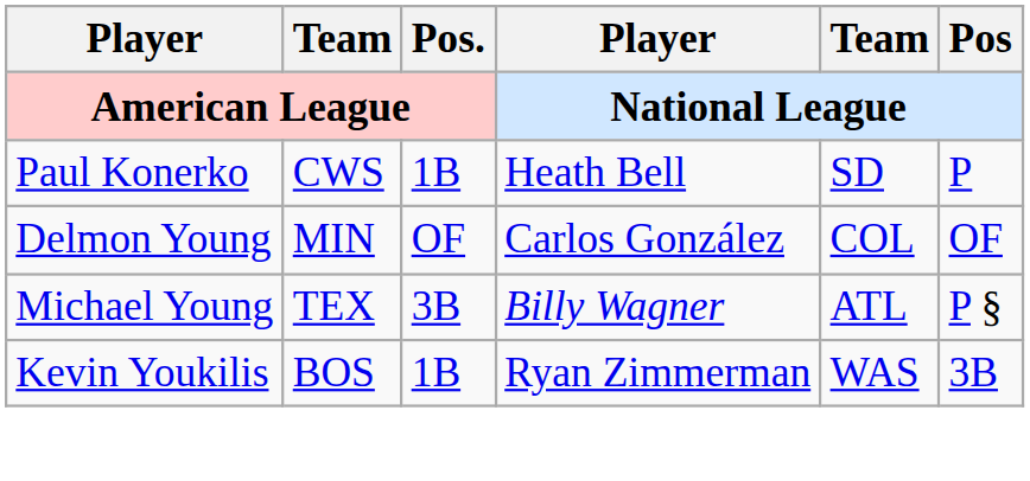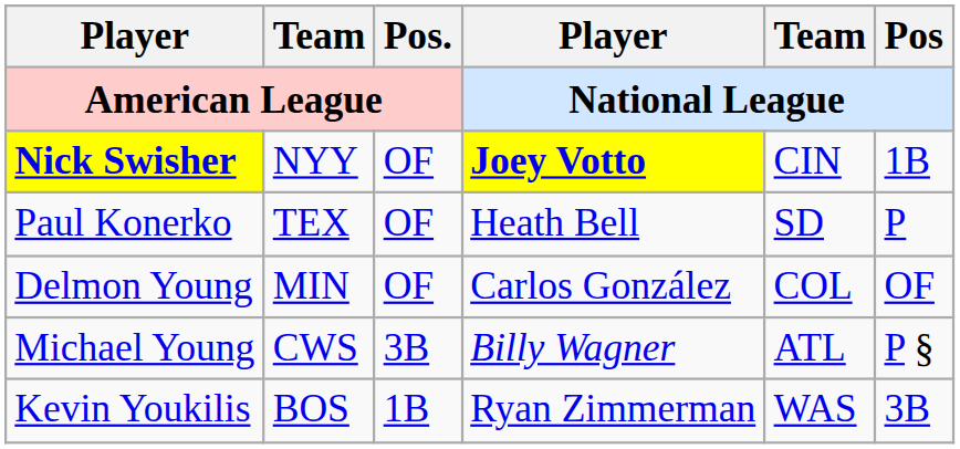+ row: Nick Swisher | NYY | OF | Joey Votto | CIN | 1B
Paul Konerko | Team / American League: CWS -> TEX
Paul Konerko | Pos. / American League: 1B -> OF
Michael Young | Team / American League: TEX -> CWS
